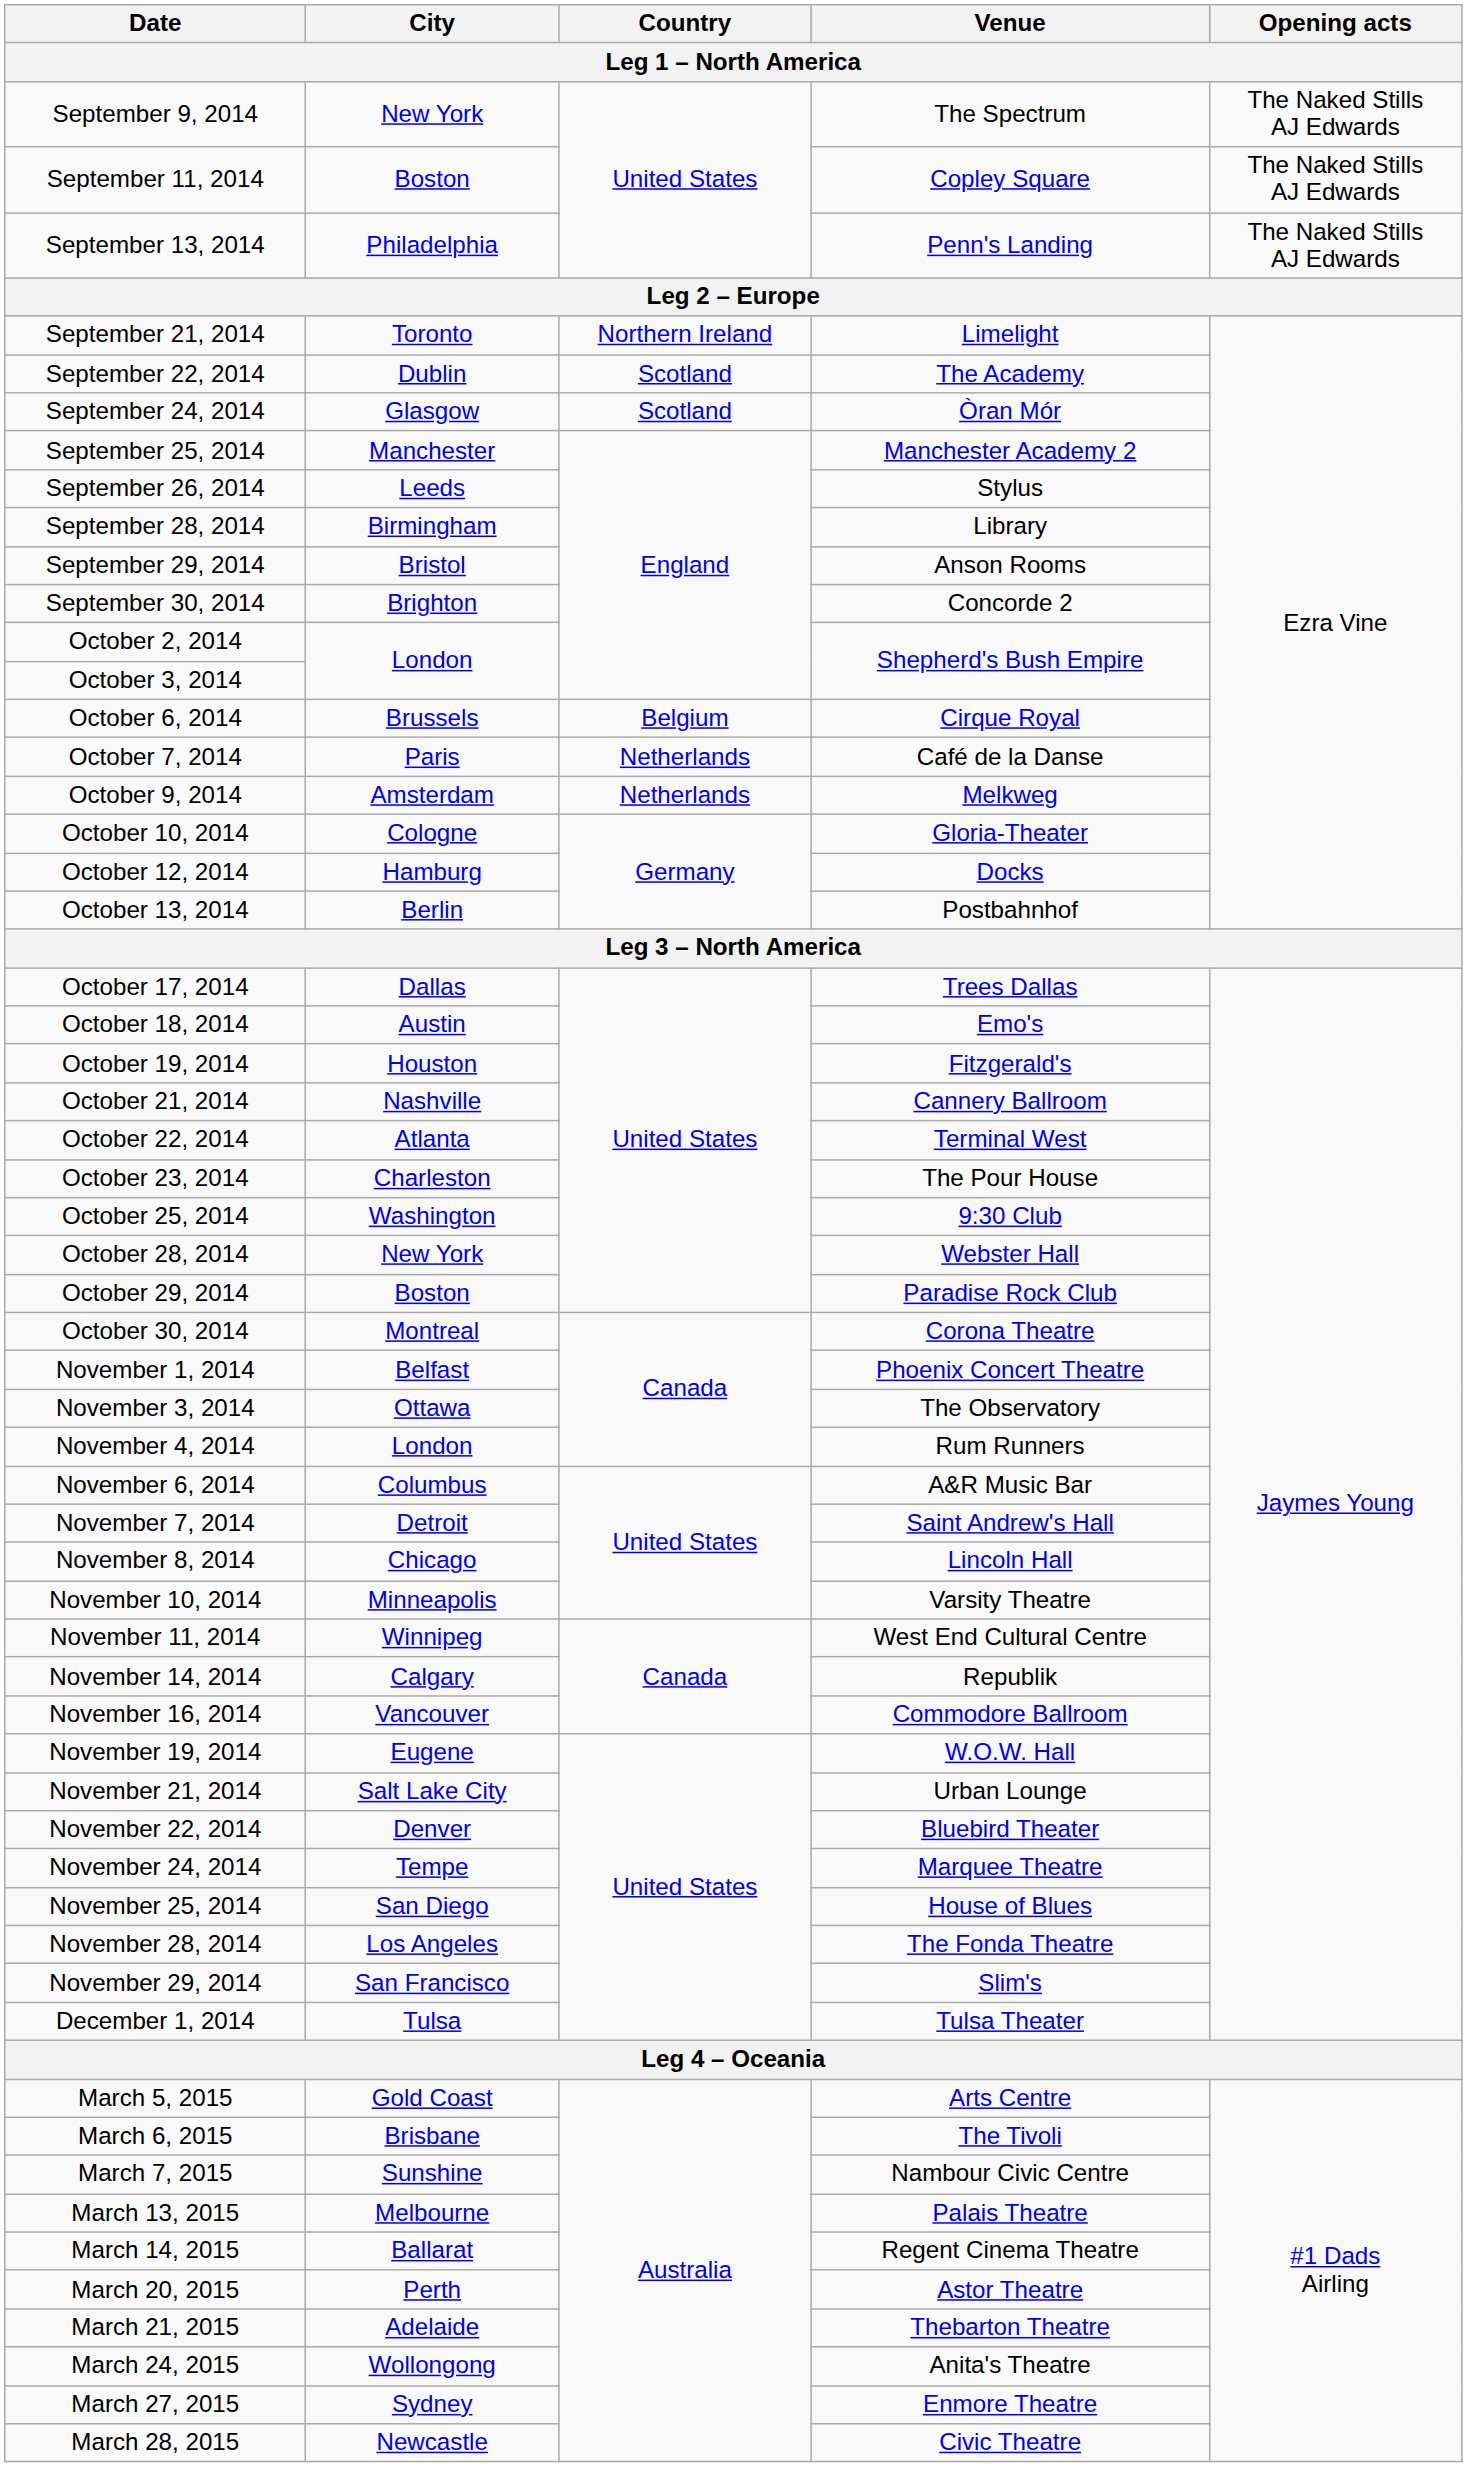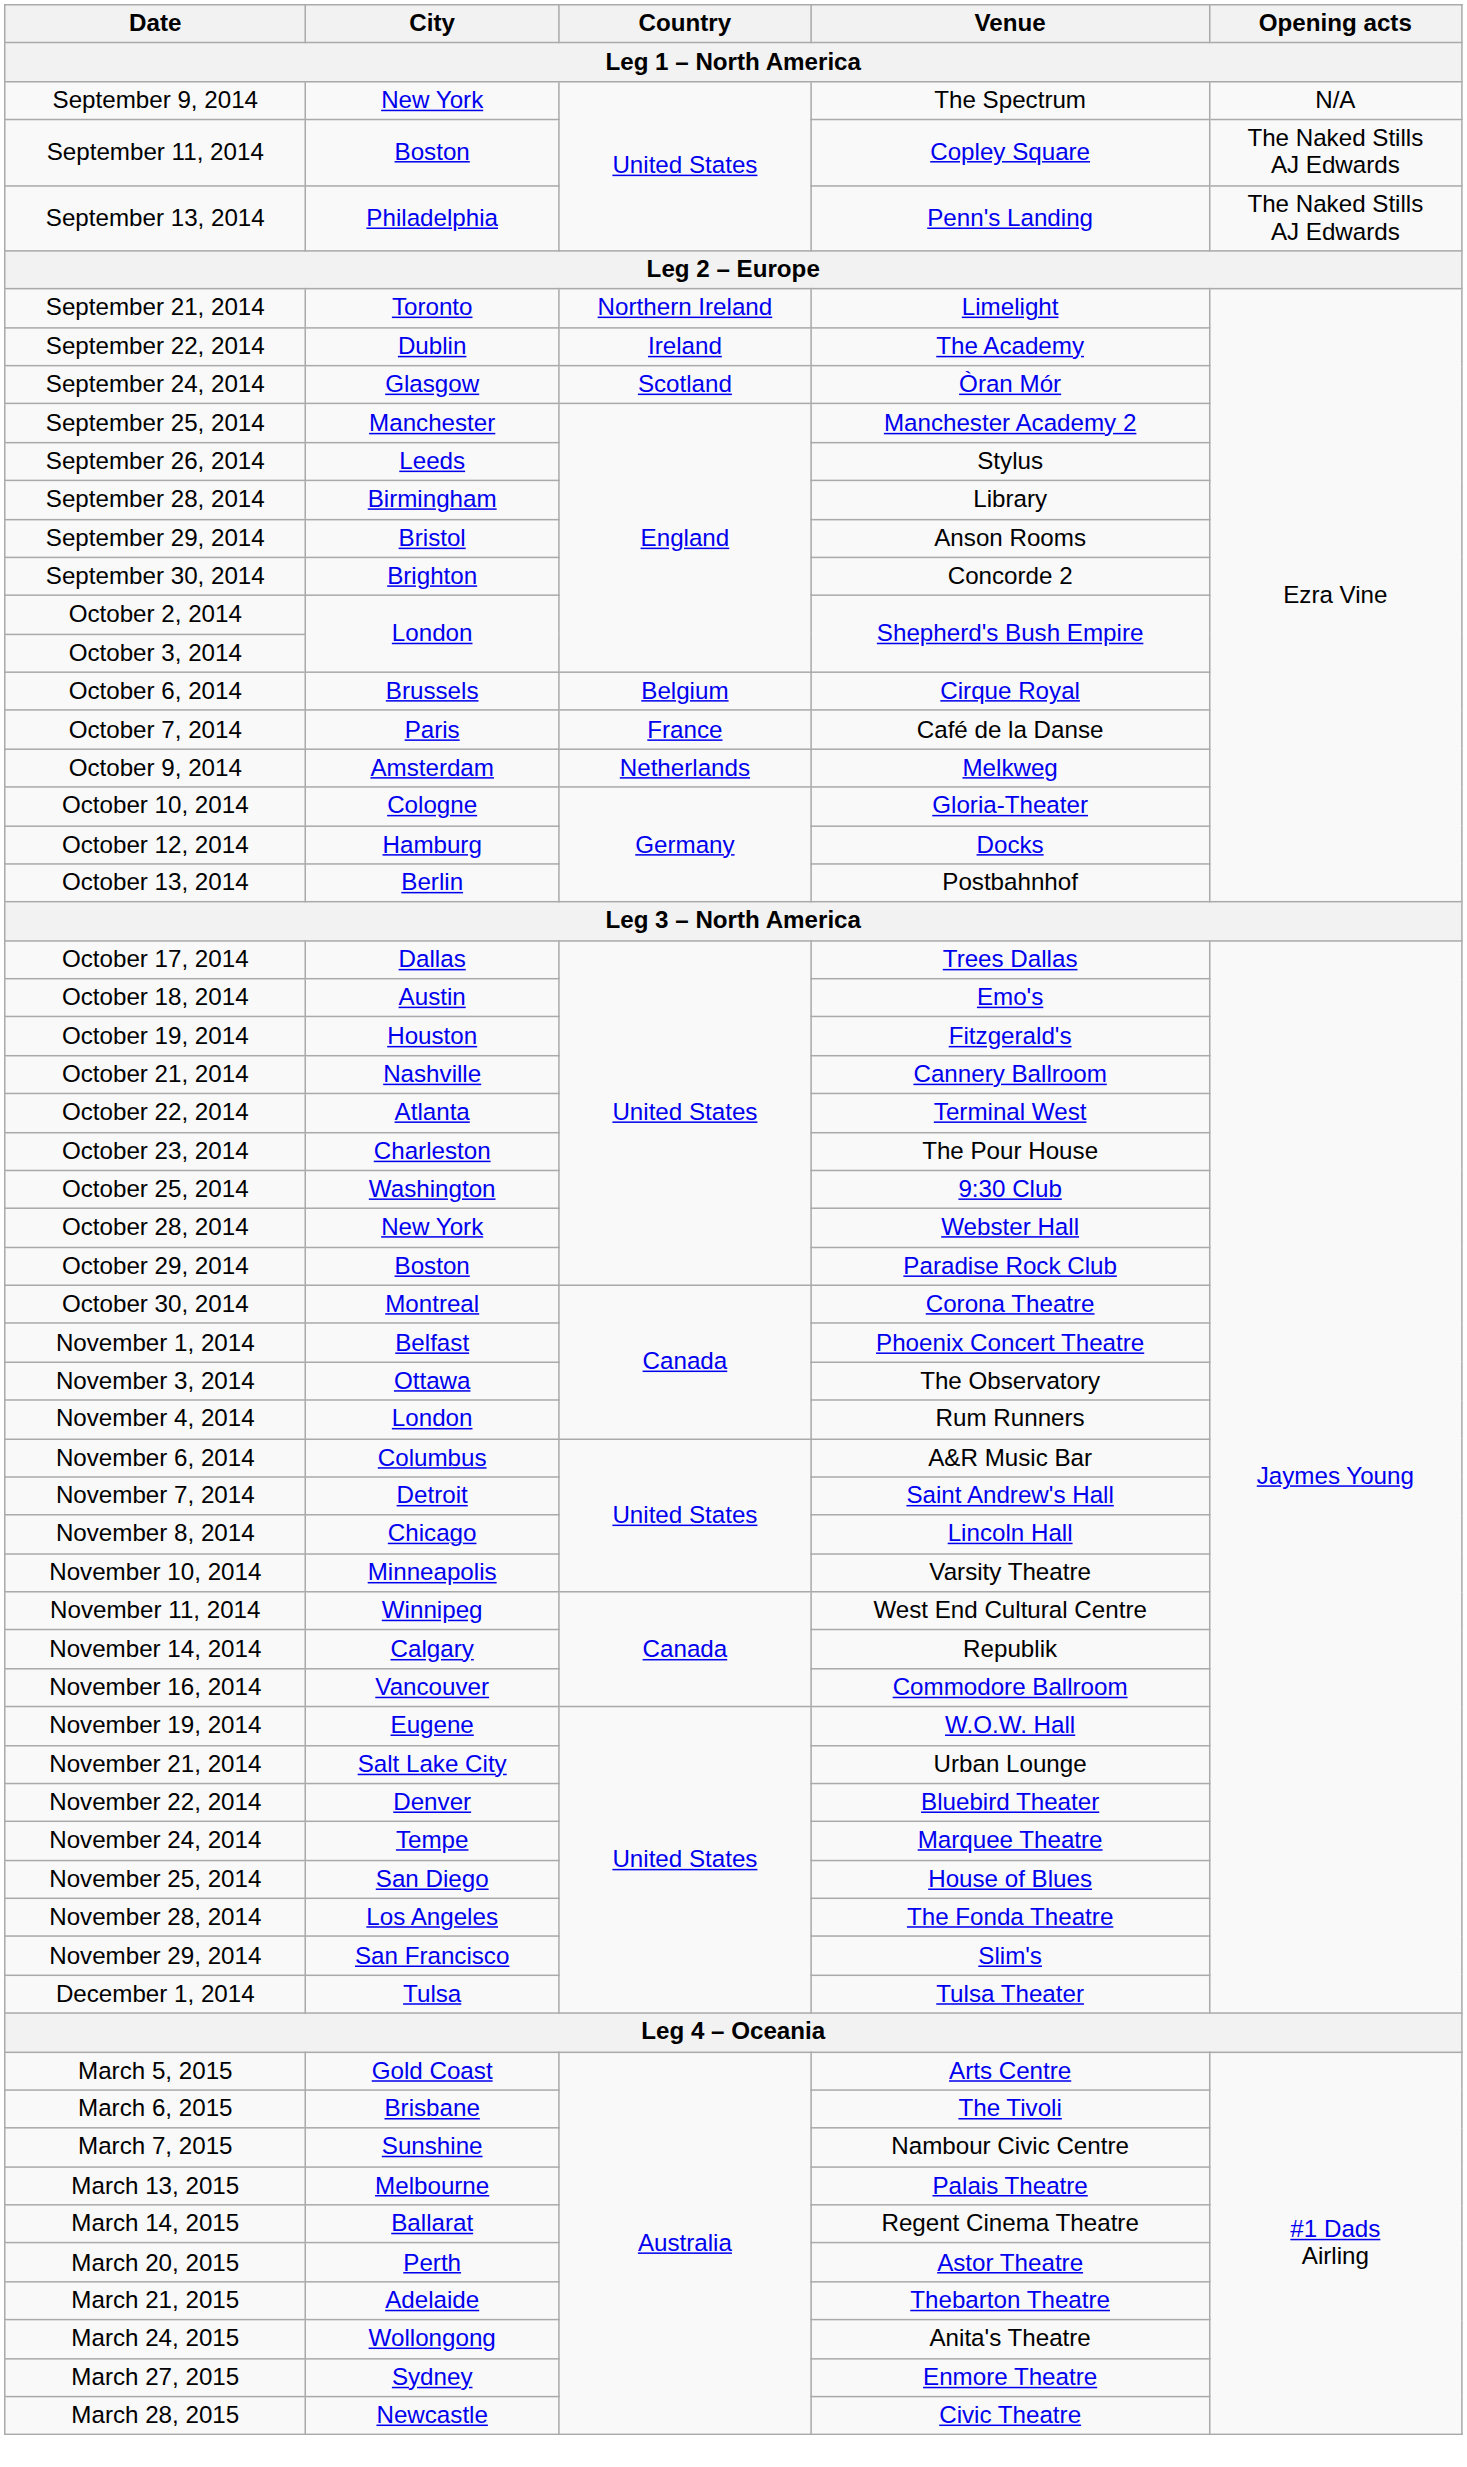September 9, 2014 | Opening acts: The Naked Stills AJ Edwards -> N/A
September 22, 2014 | Country: Scotland -> Ireland
October 7, 2014 | Country: Netherlands -> France
